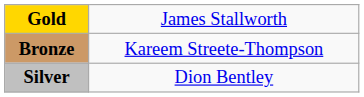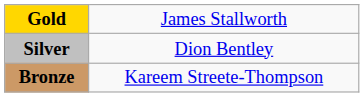rows swapped: Silver <-> Bronze
